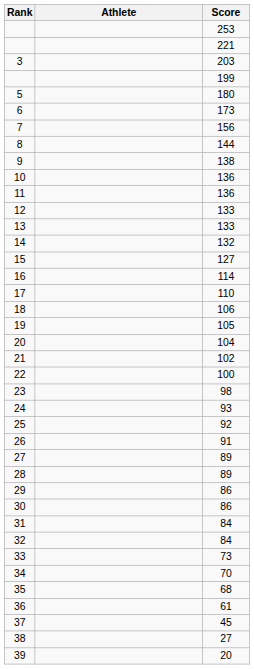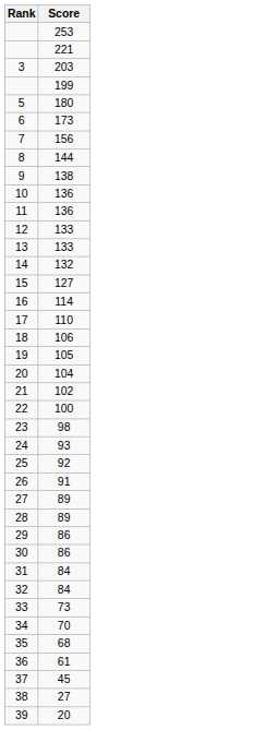- column: Athlete
